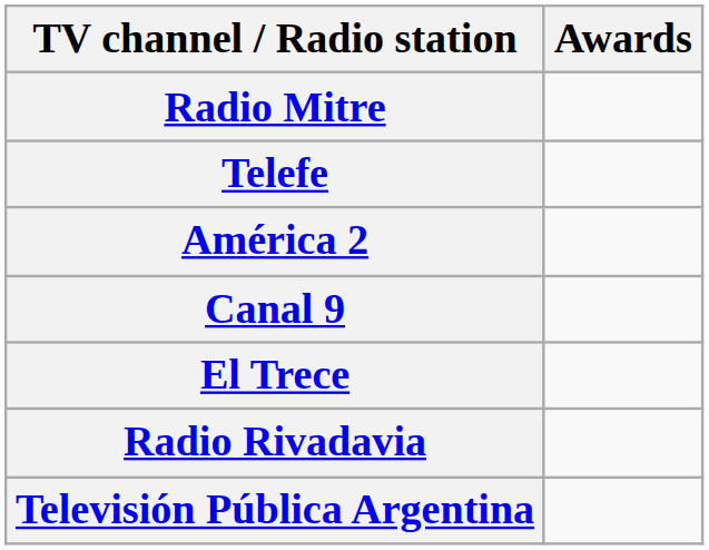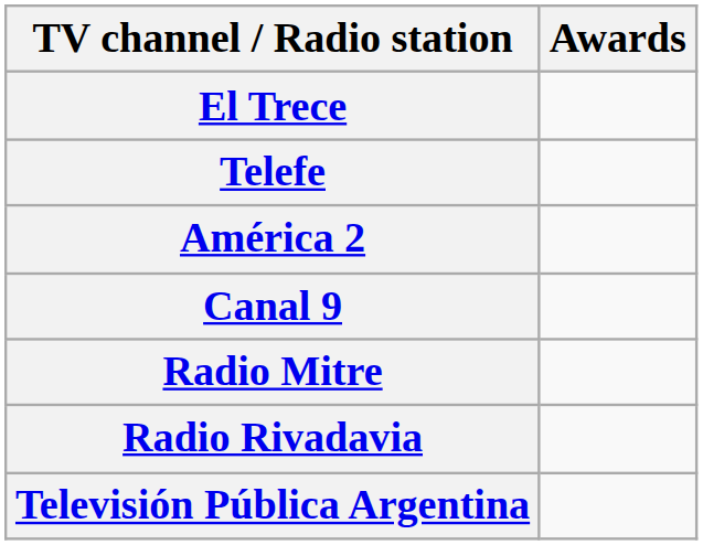rows swapped: El Trece <-> Radio Mitre
